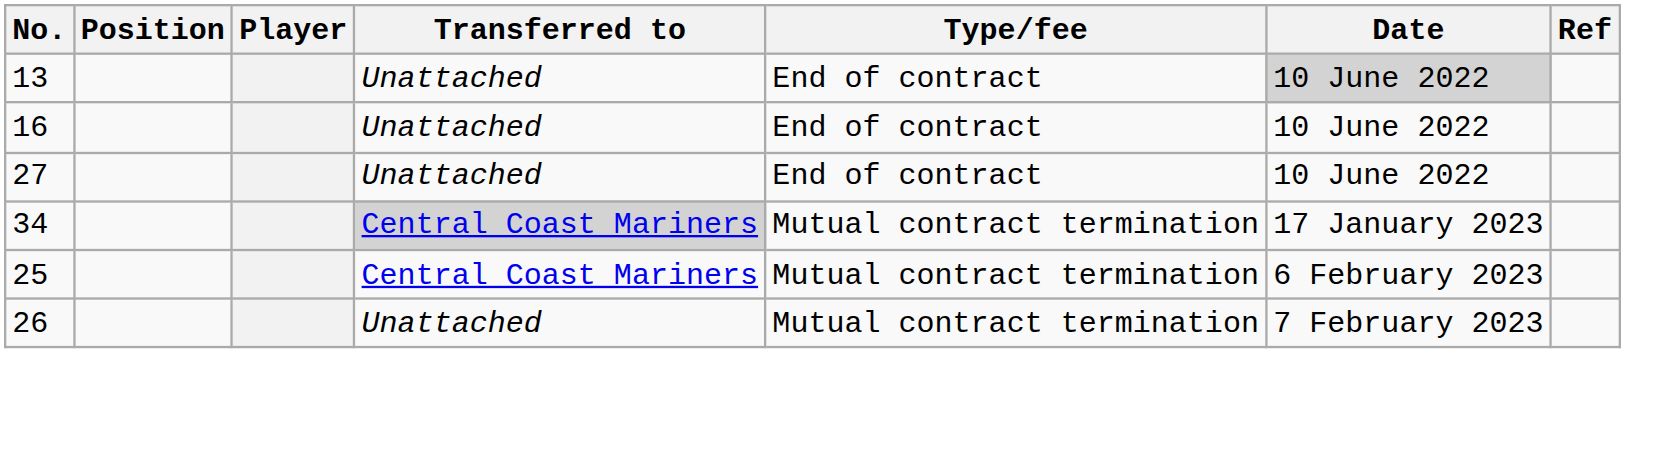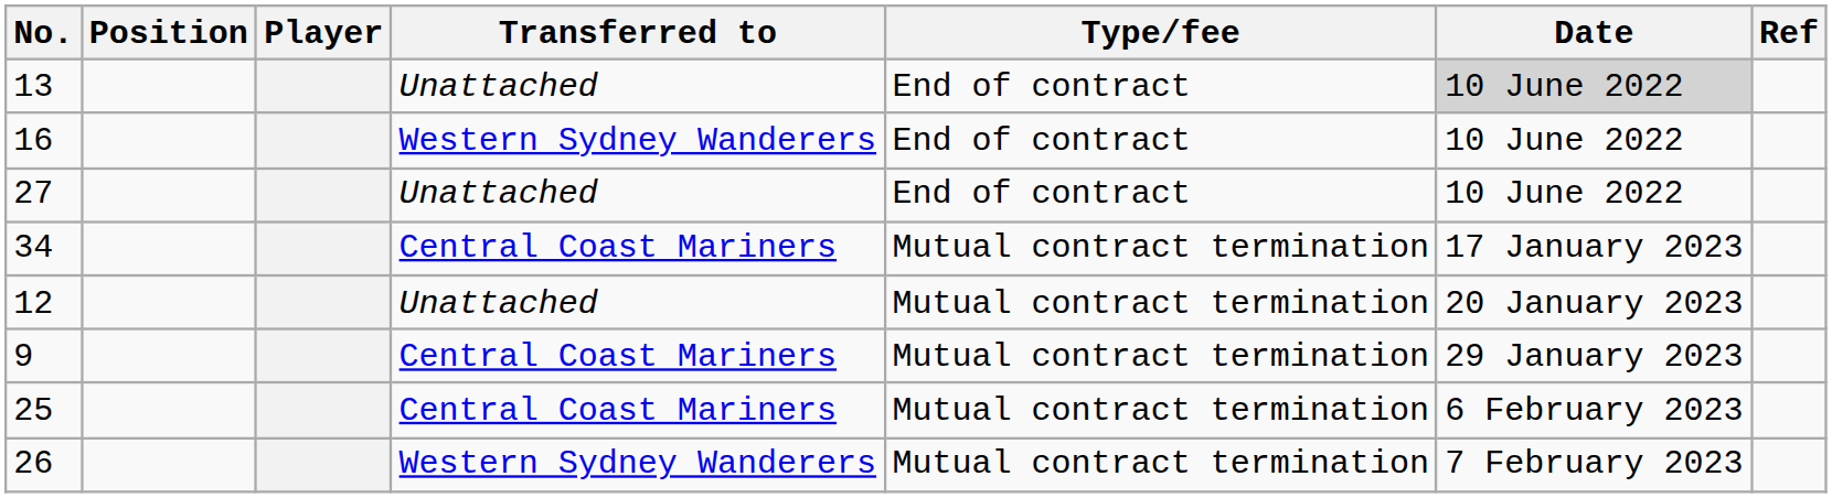16 | Transferred to: Unattached -> Western Sydney Wanderers
34 | Transferred to: lightgrey background -> no background
+ row: 12 | Unattached | Mutual contract termination | 20 January 2023
+ row: 9 | Central Coast Mariners | Mutual contract termination | 29 January 2023
26 | Transferred to: Unattached -> Western Sydney Wanderers
